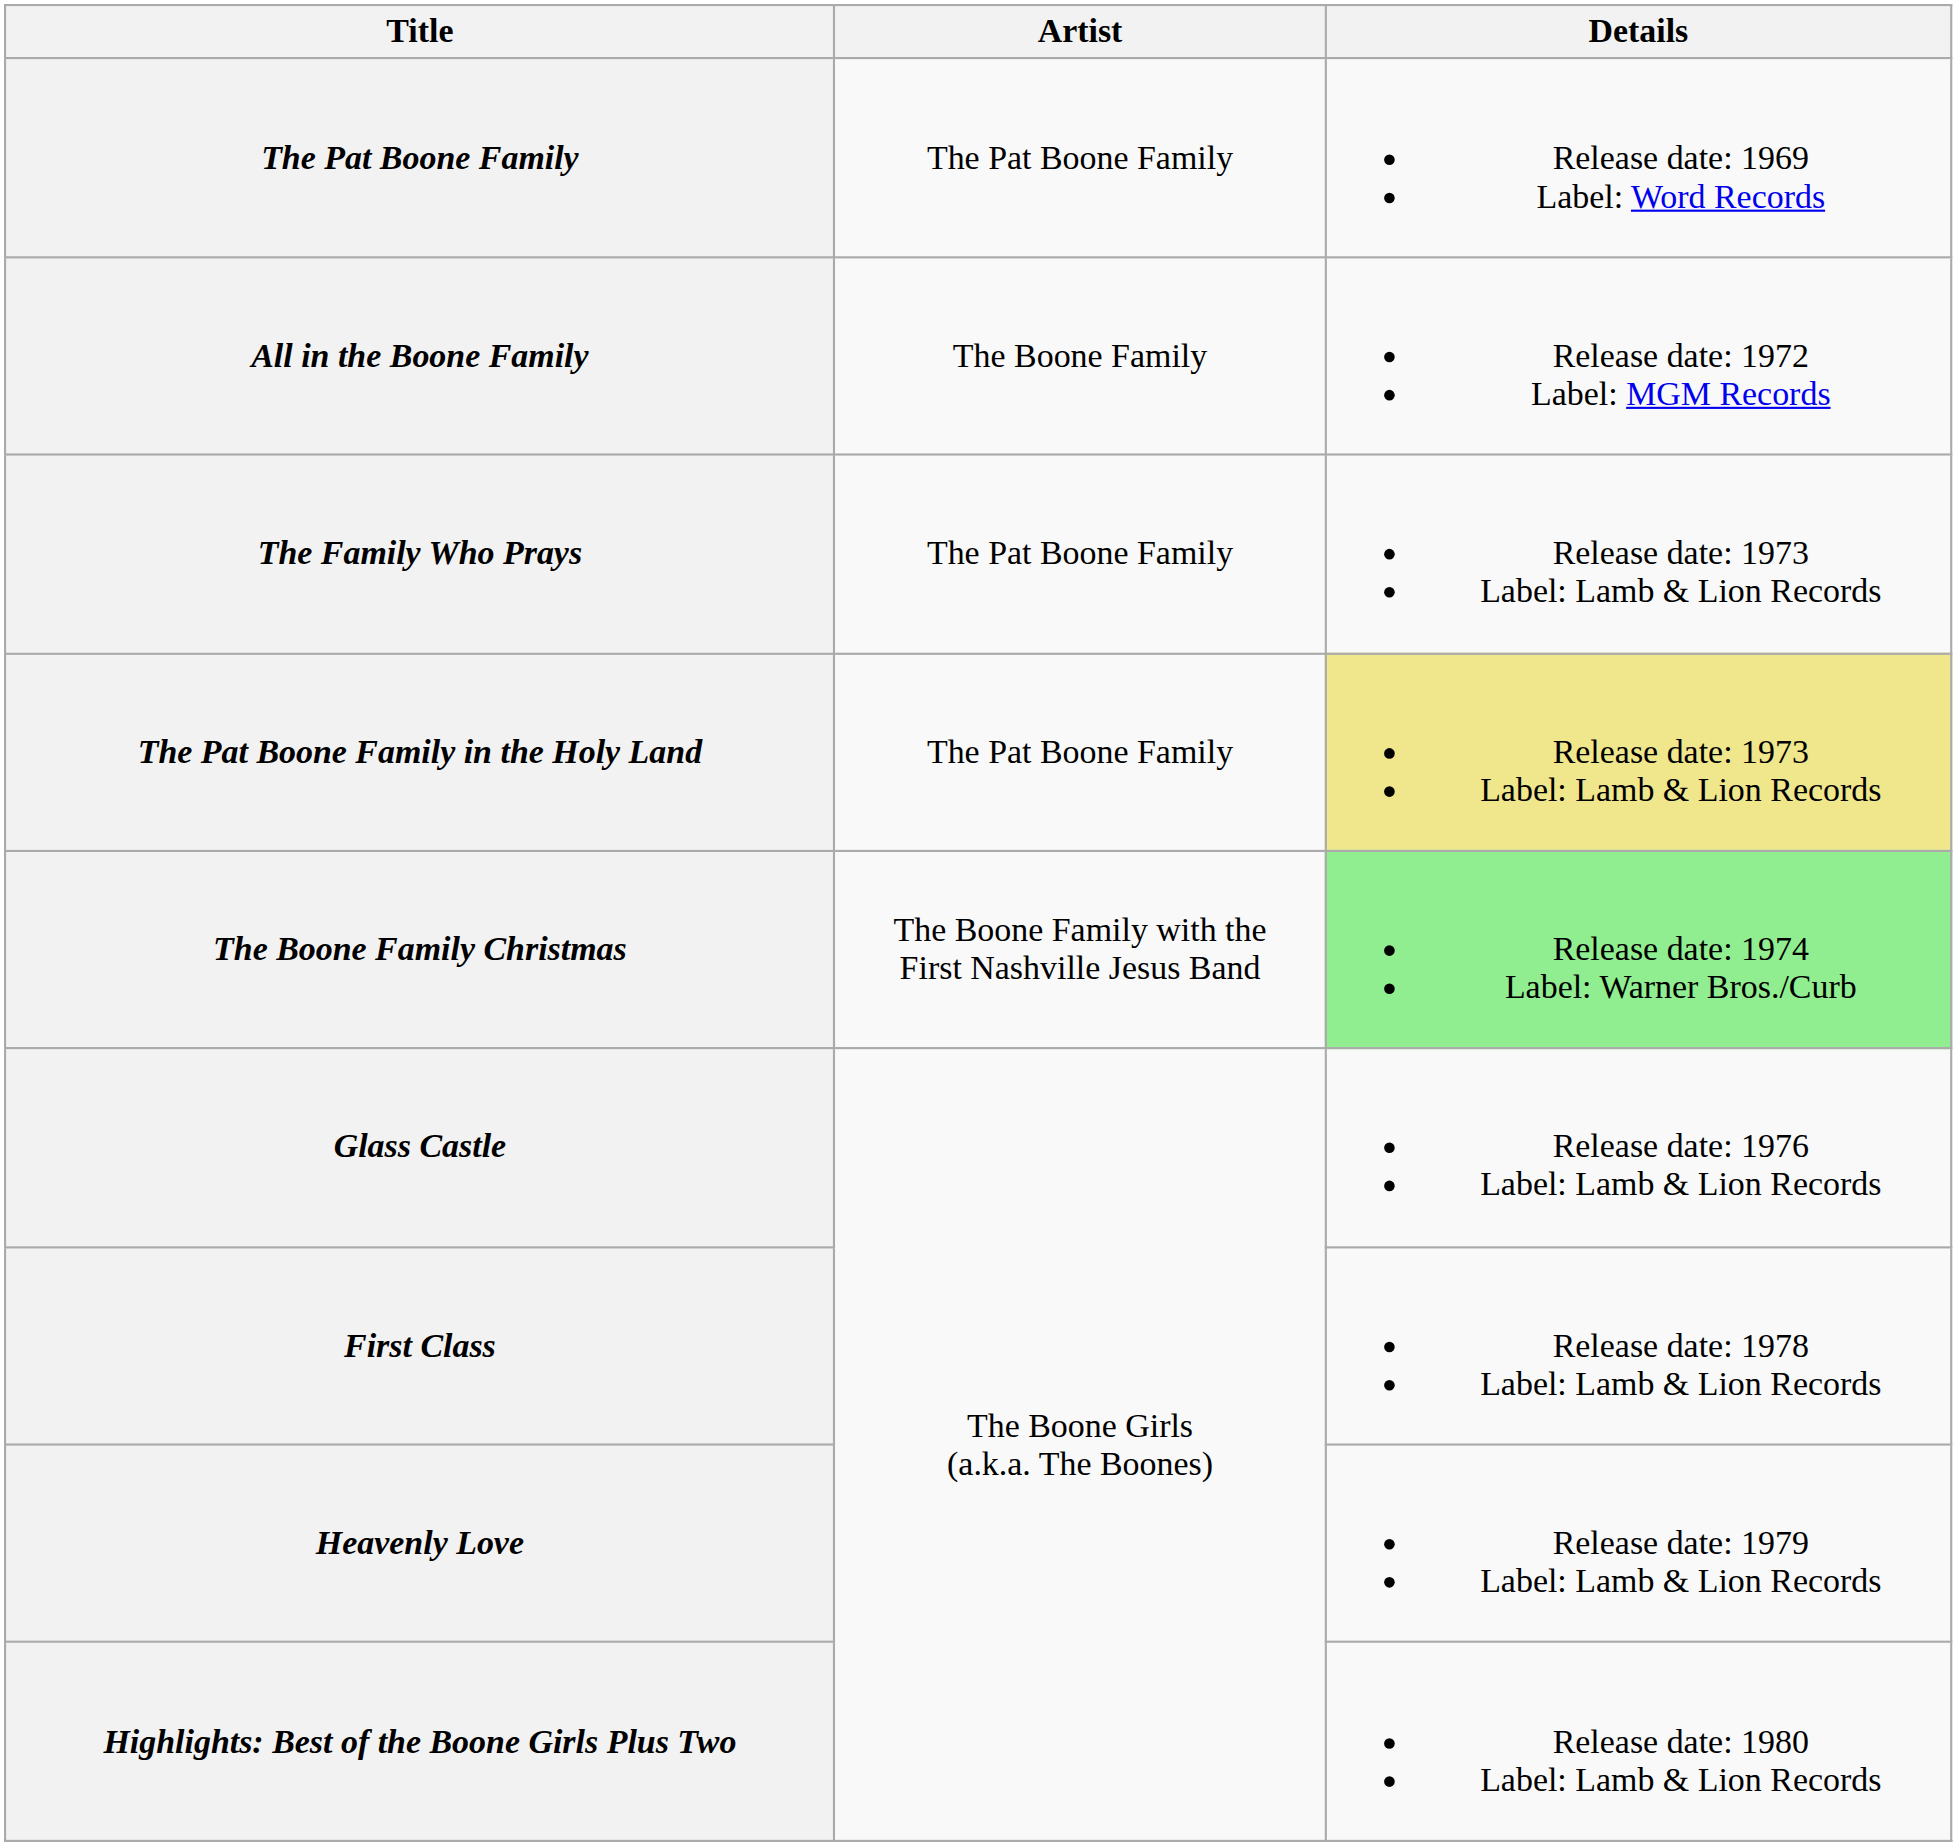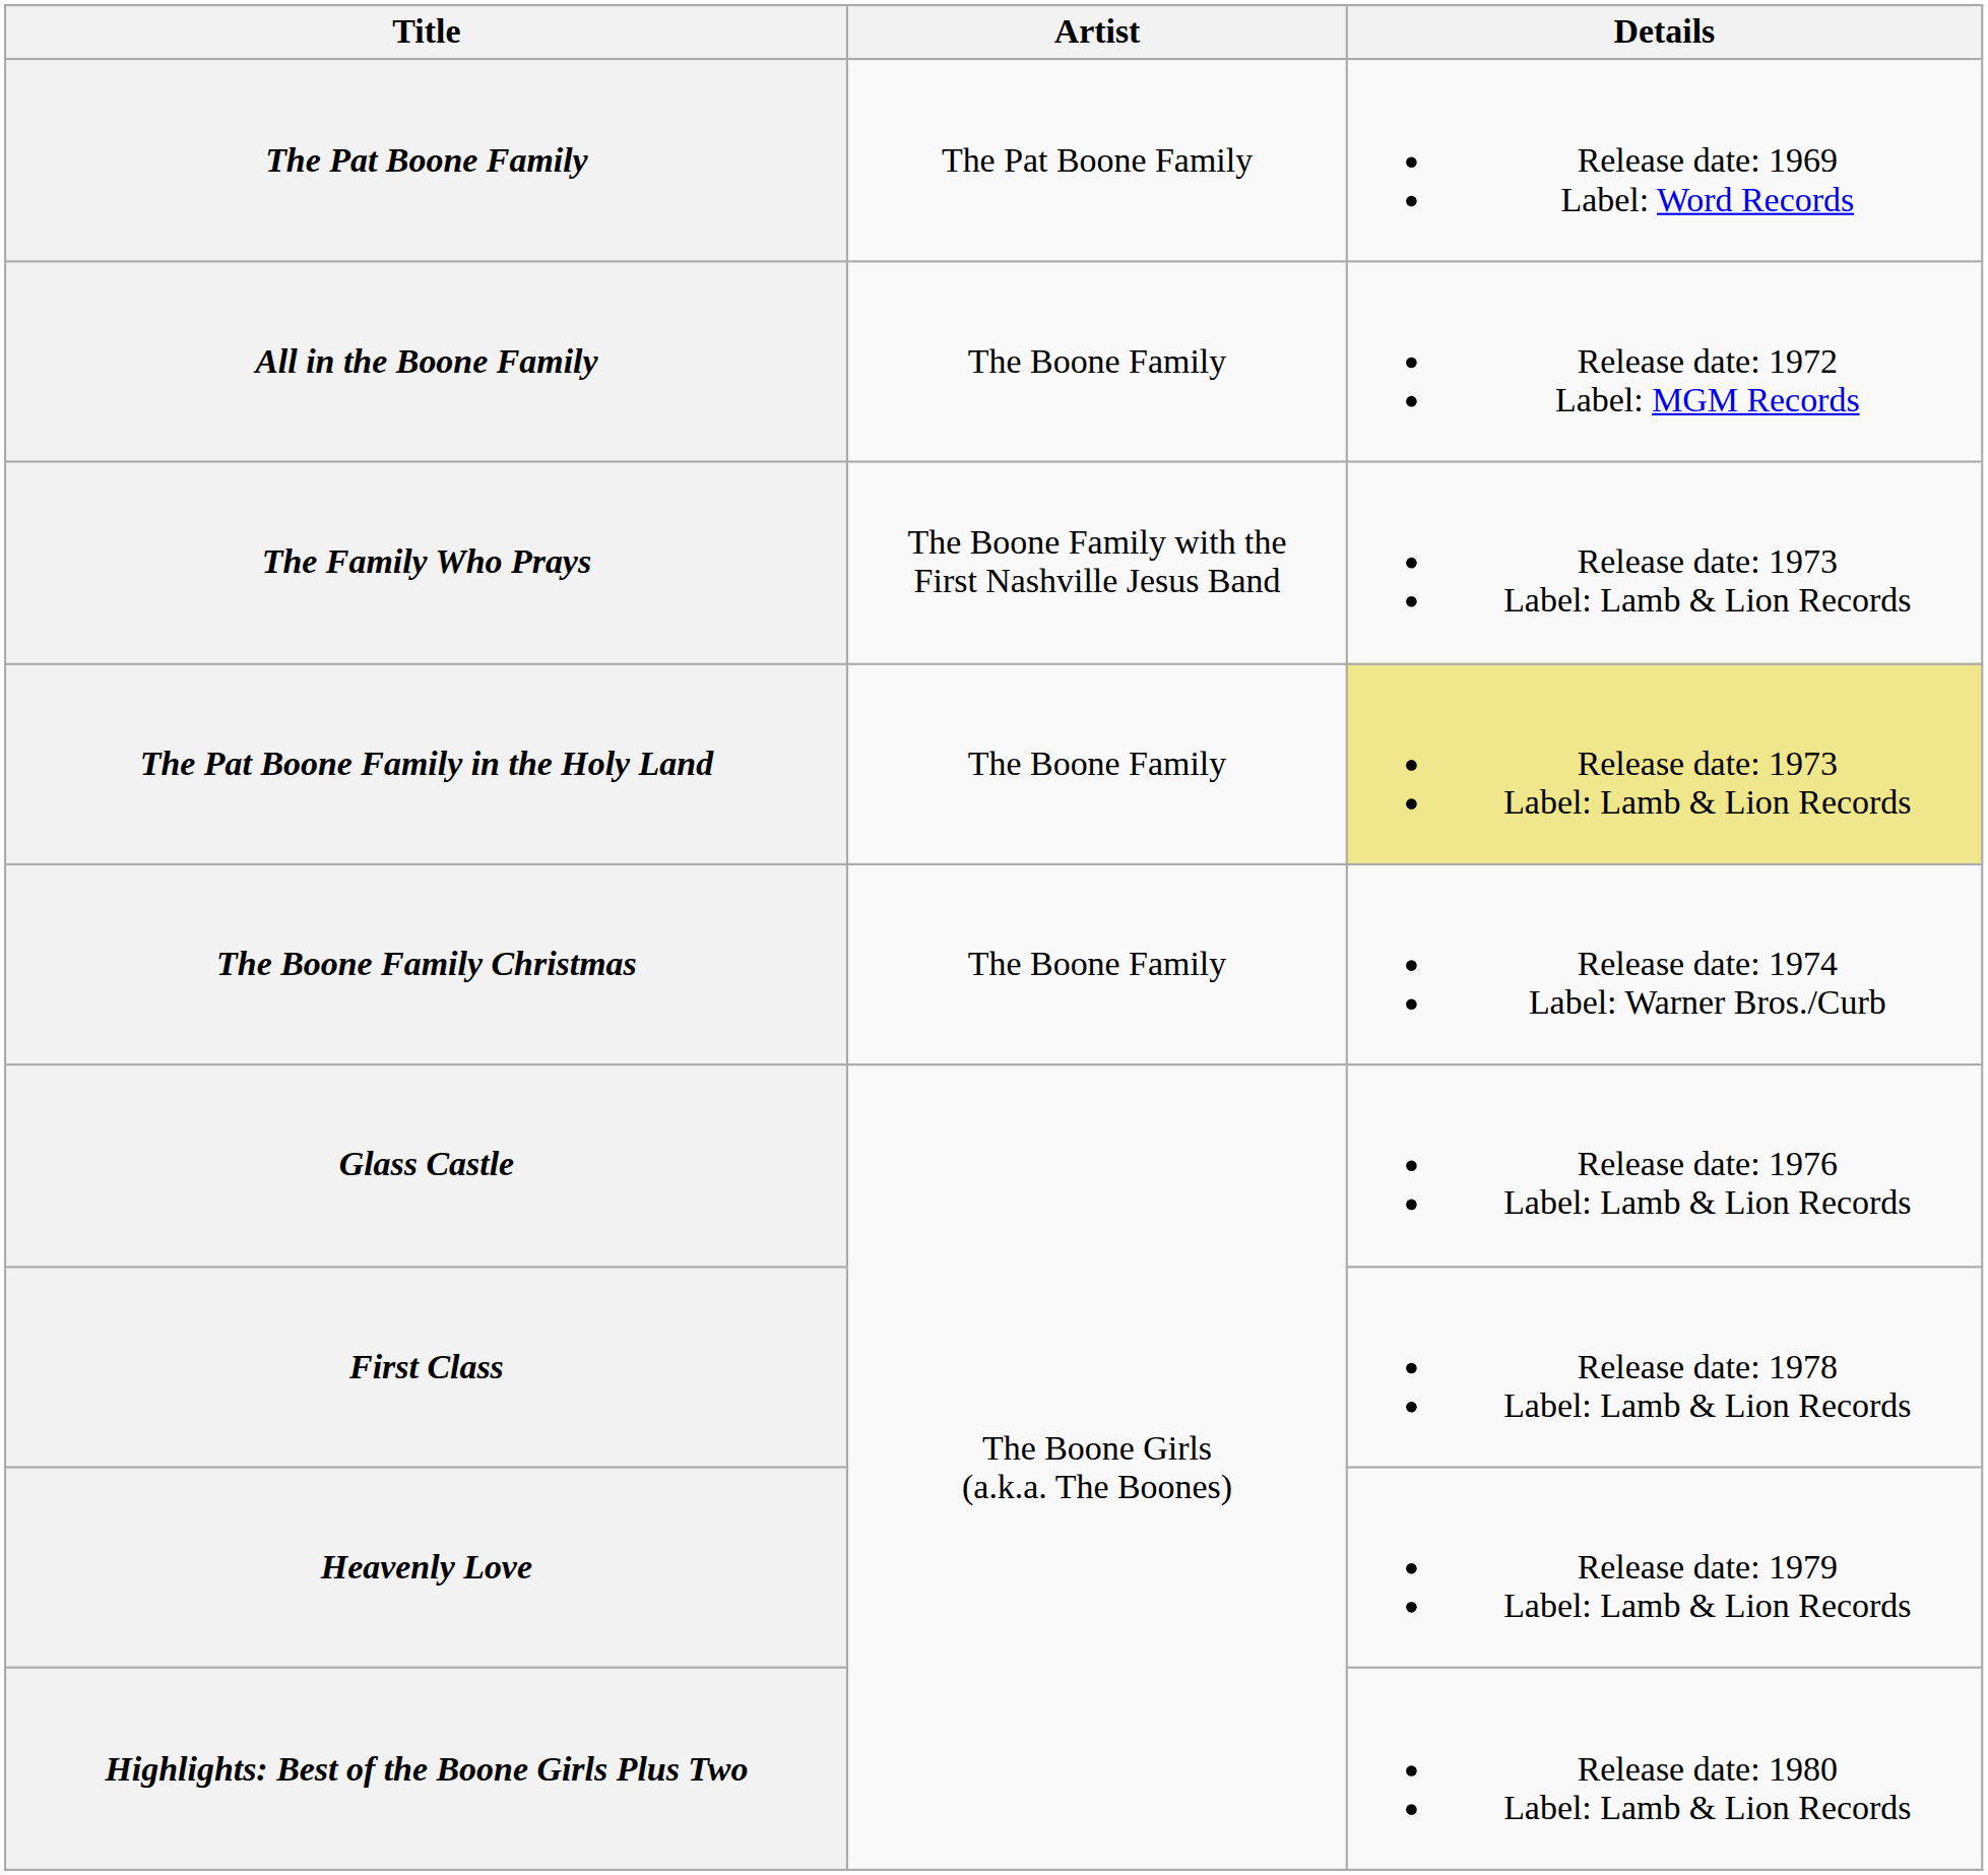The Family Who Prays | Artist: The Pat Boone Family -> The Boone Family with the First Nashville Jesus Band
The Pat Boone Family in the Holy Land | Artist: The Pat Boone Family -> The Boone Family
The Boone Family Christmas | Artist: The Boone Family with the First Nashville Jesus Band -> The Boone Family
The Boone Family Christmas | Details: lightgreen background -> no background
